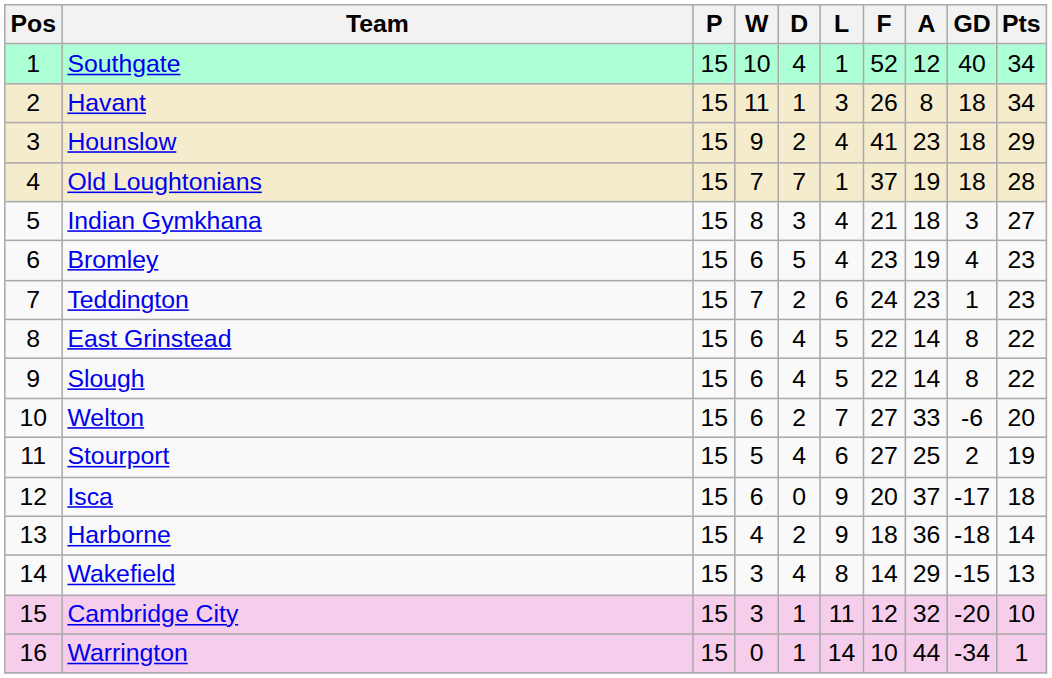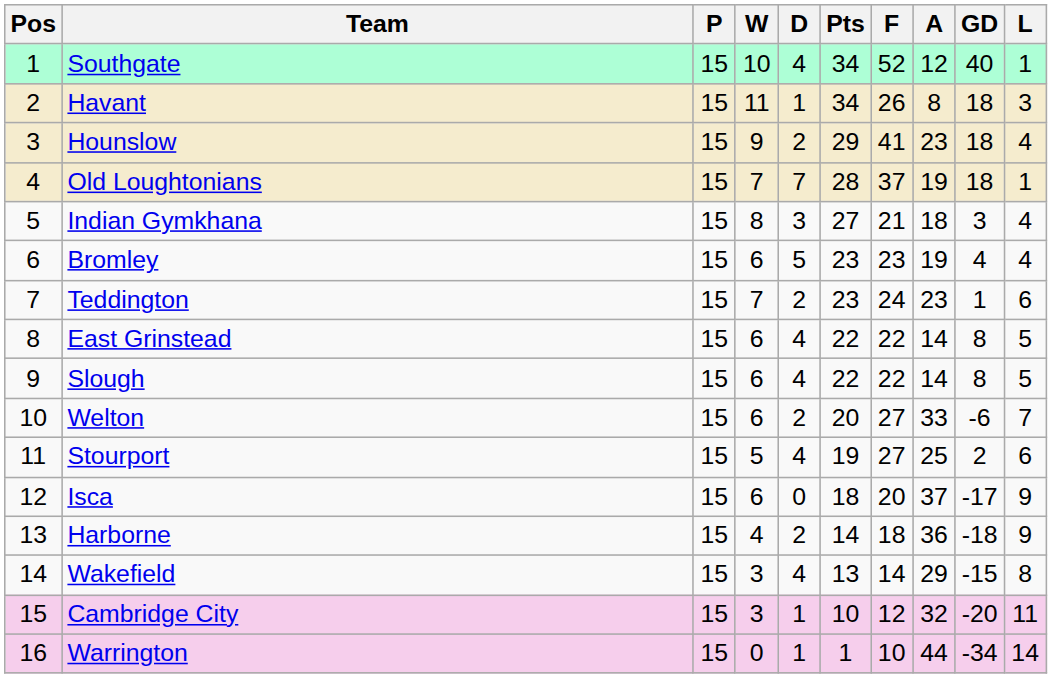columns swapped: L <-> Pts
